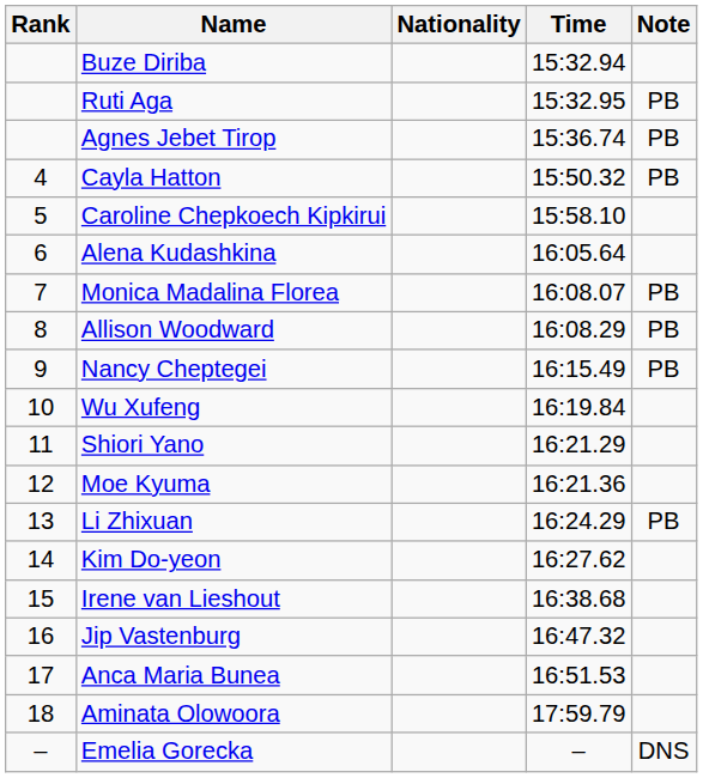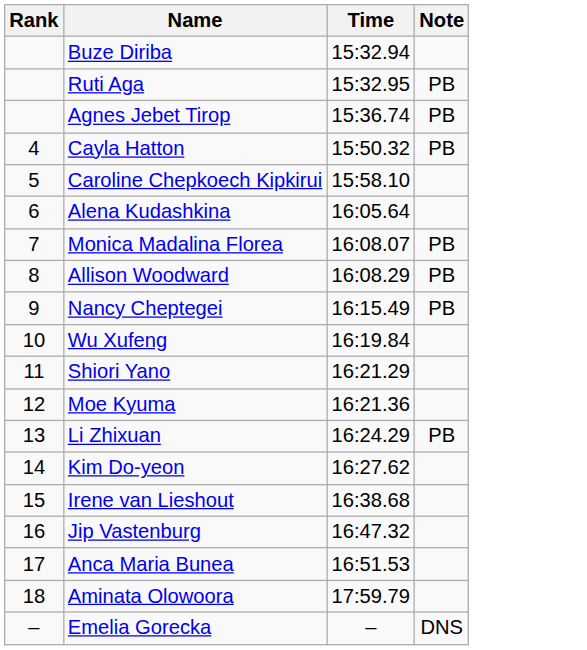- column: Nationality
